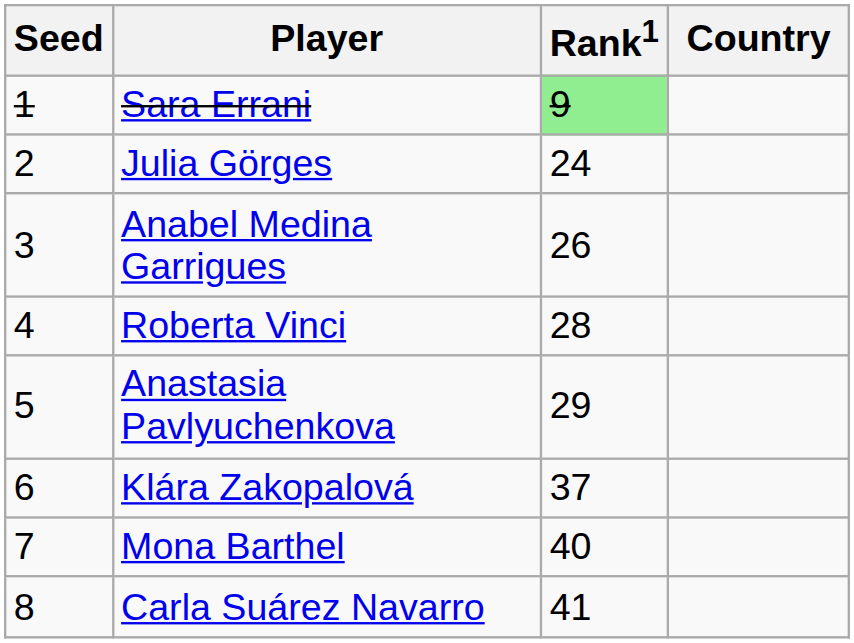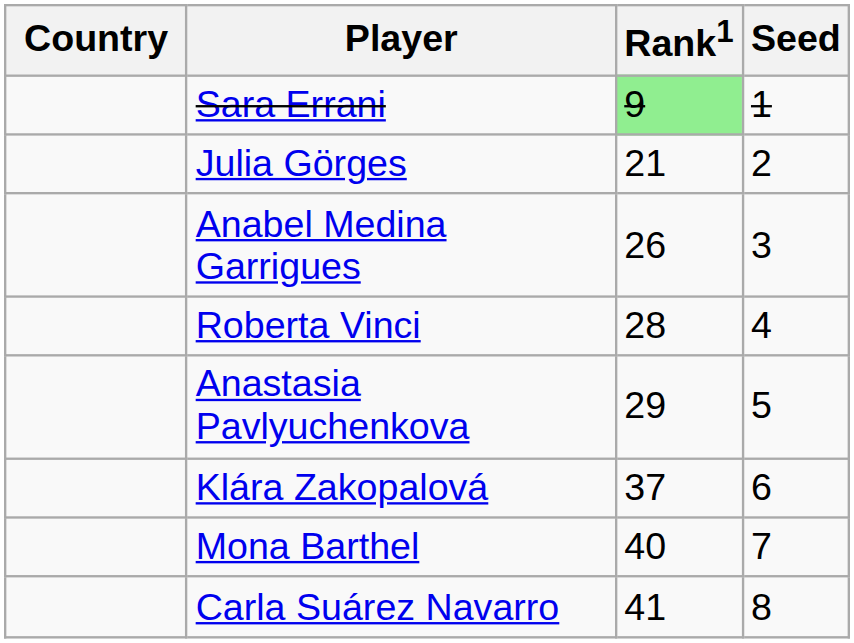columns swapped: Country <-> Seed
Julia Görges | Rank1: 24 -> 21
